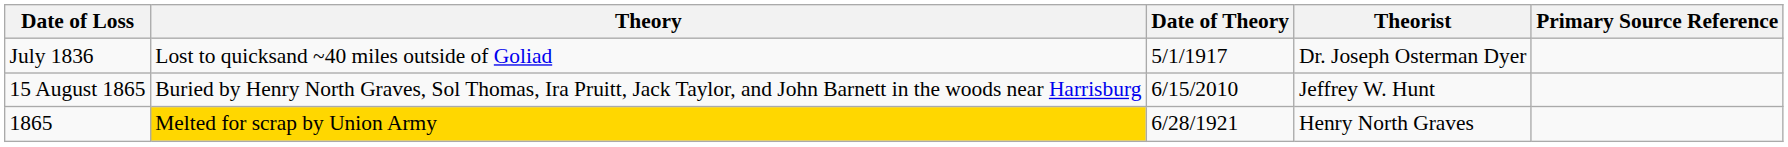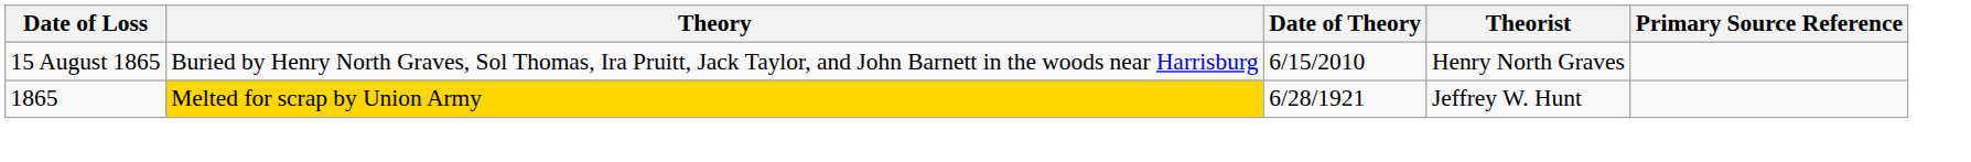- row: July 1836 | Lost to quicksand ~40 miles outside of Goliad | 5/1/1917 | Dr. Joseph Osterman Dyer
15 August 1865 | Theorist: Jeffrey W. Hunt -> Henry North Graves
1865 | Theorist: Henry North Graves -> Jeffrey W. Hunt
